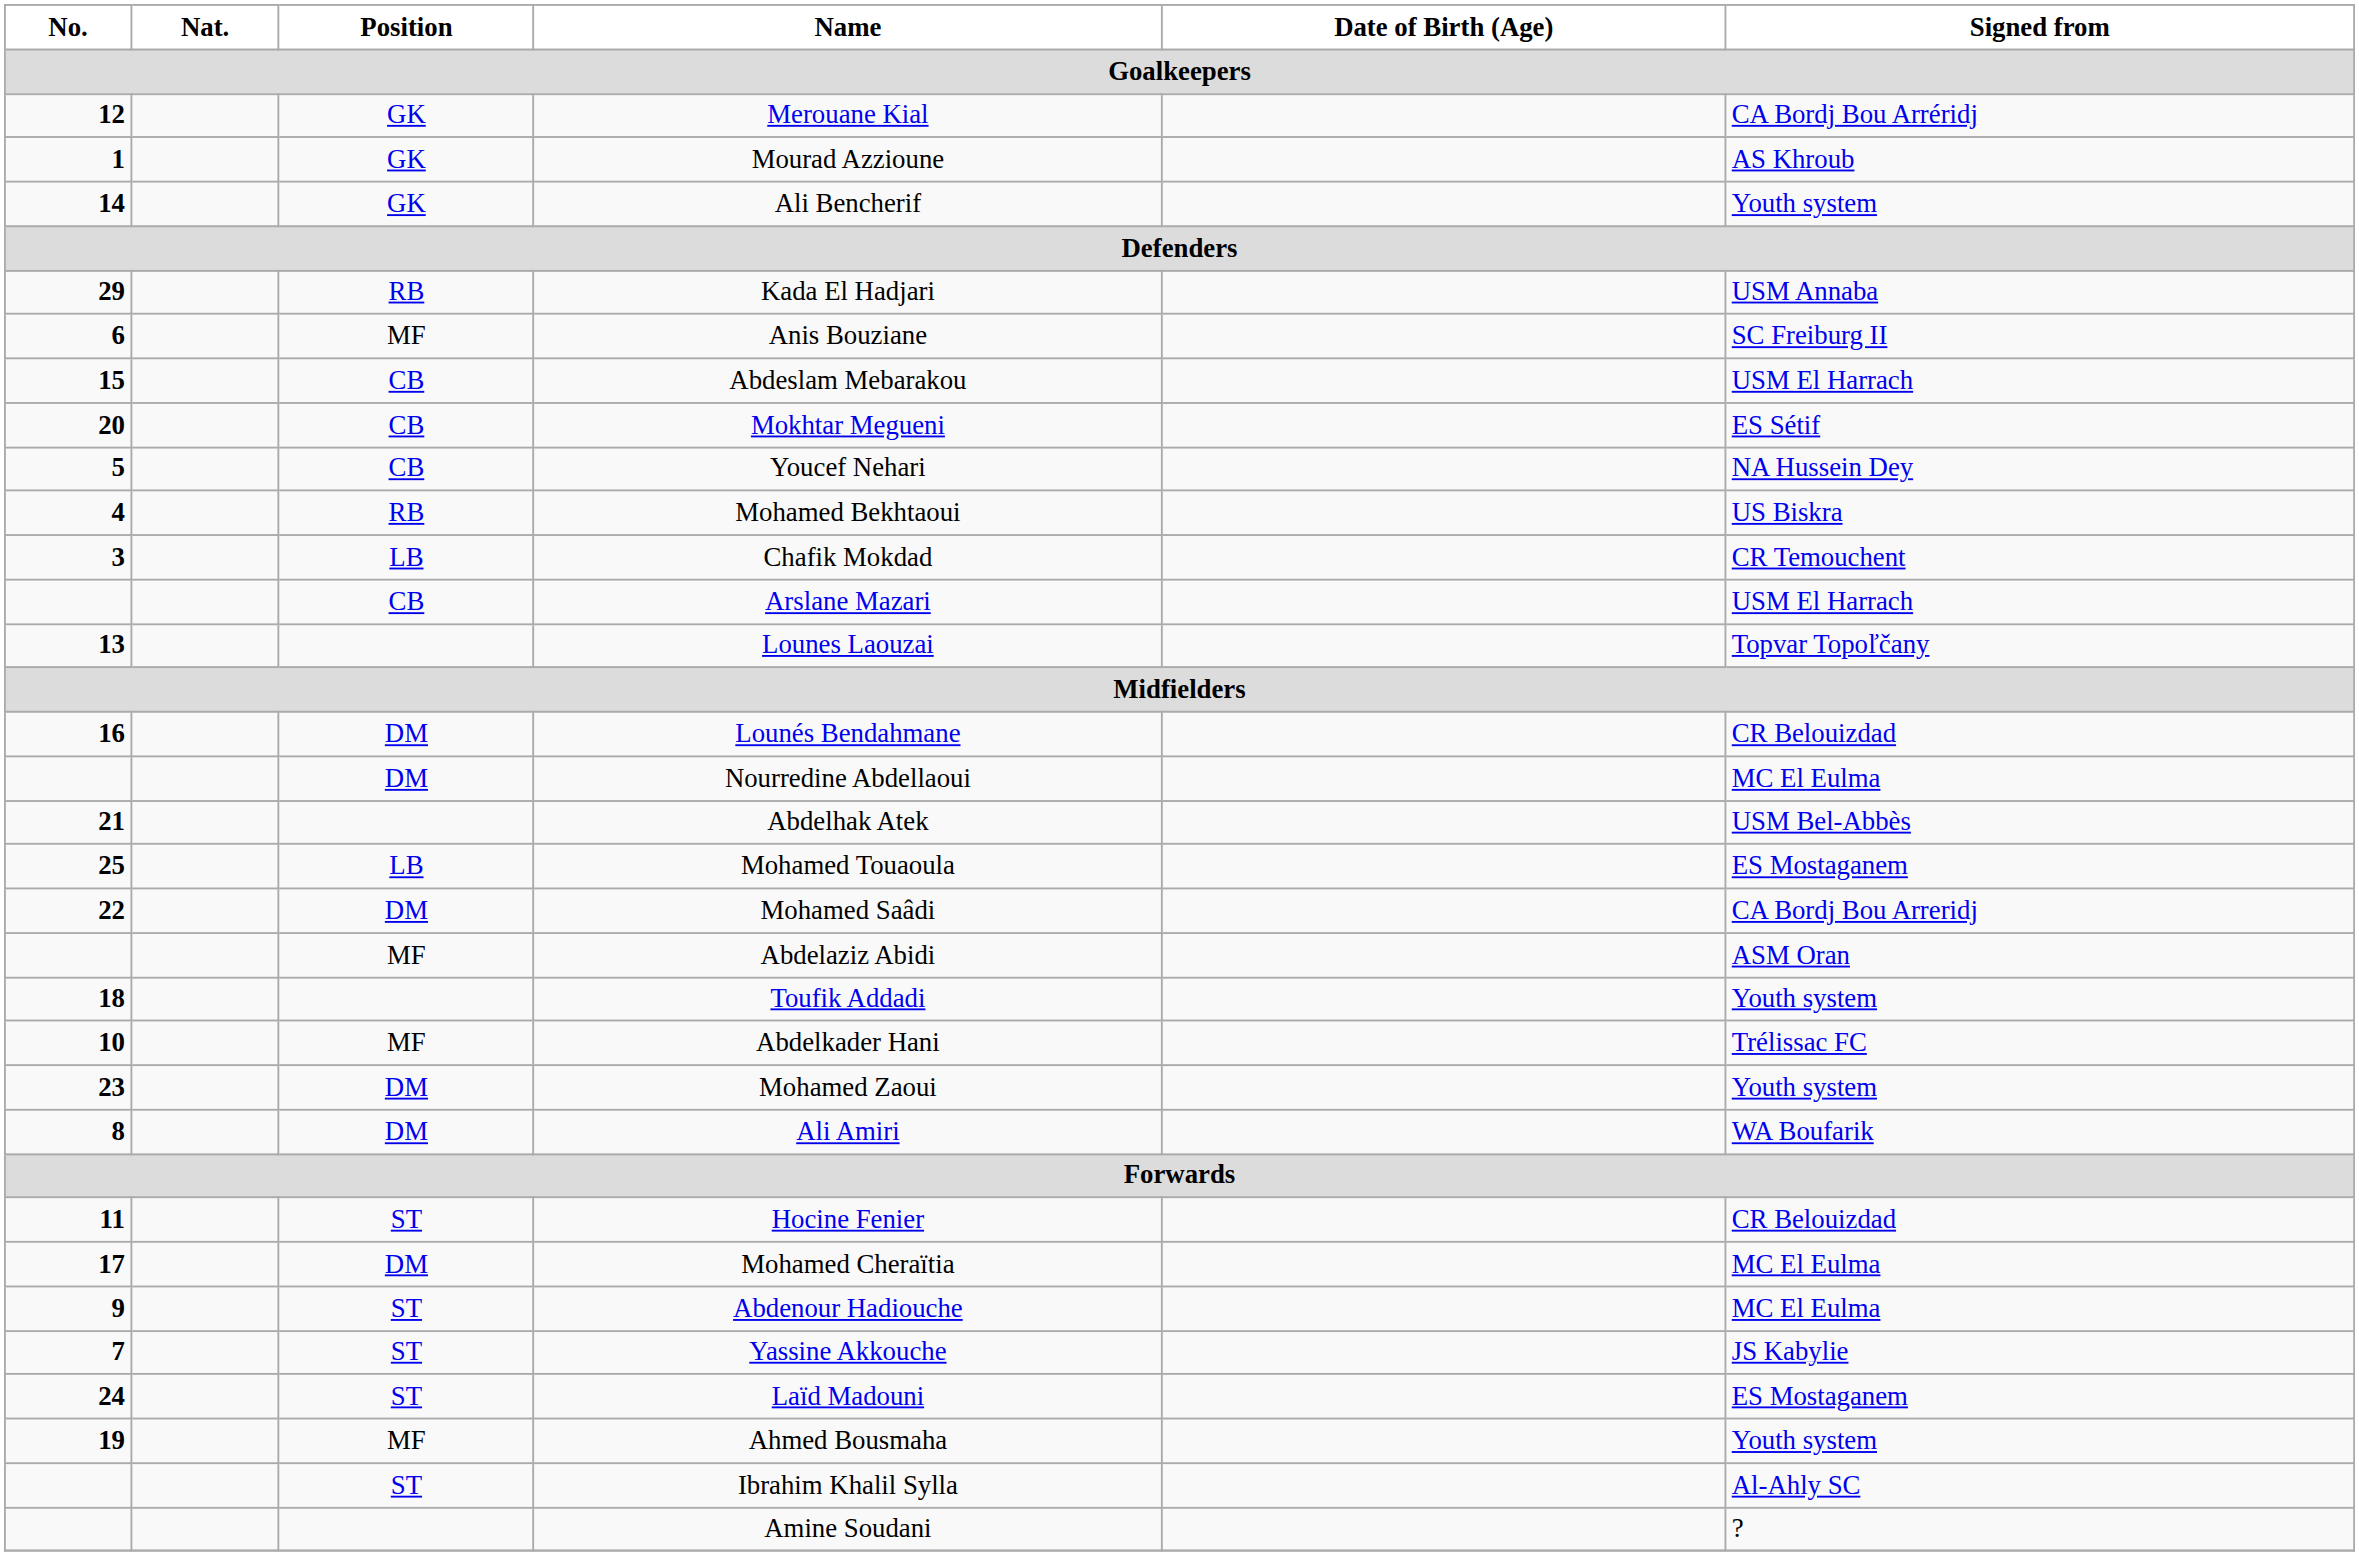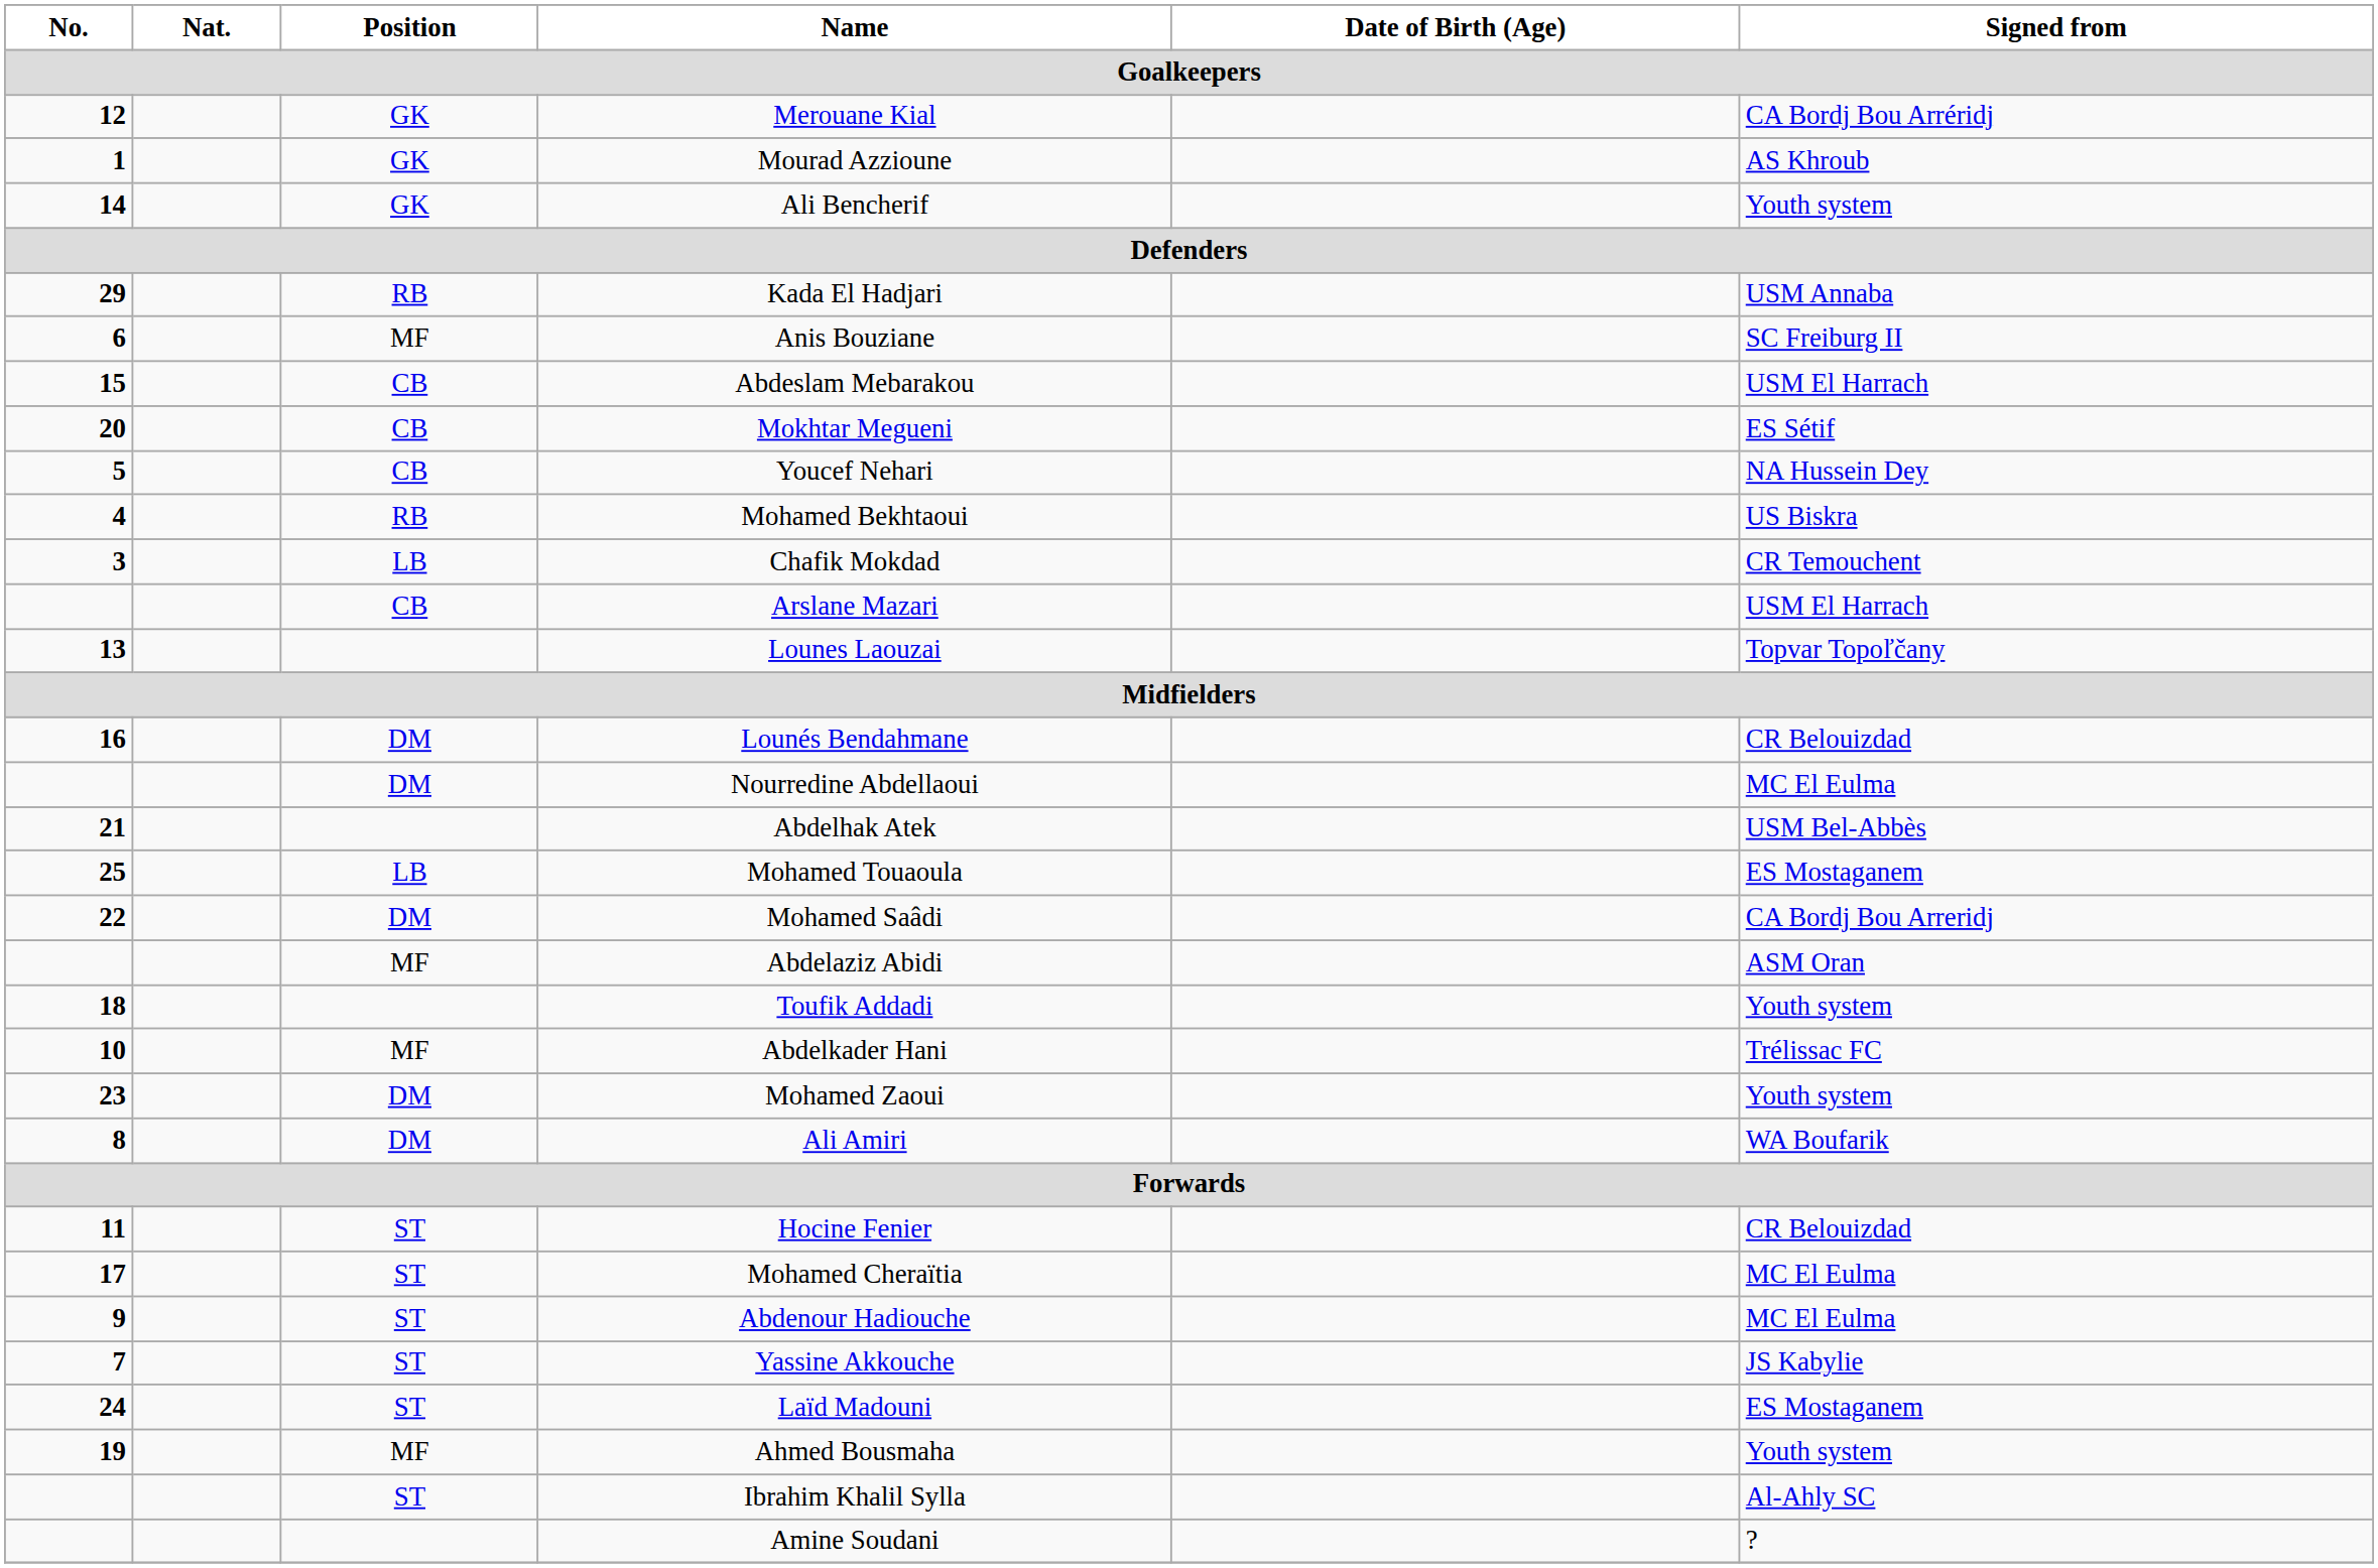Mohamed Cheraïtia | Position: DM -> ST
